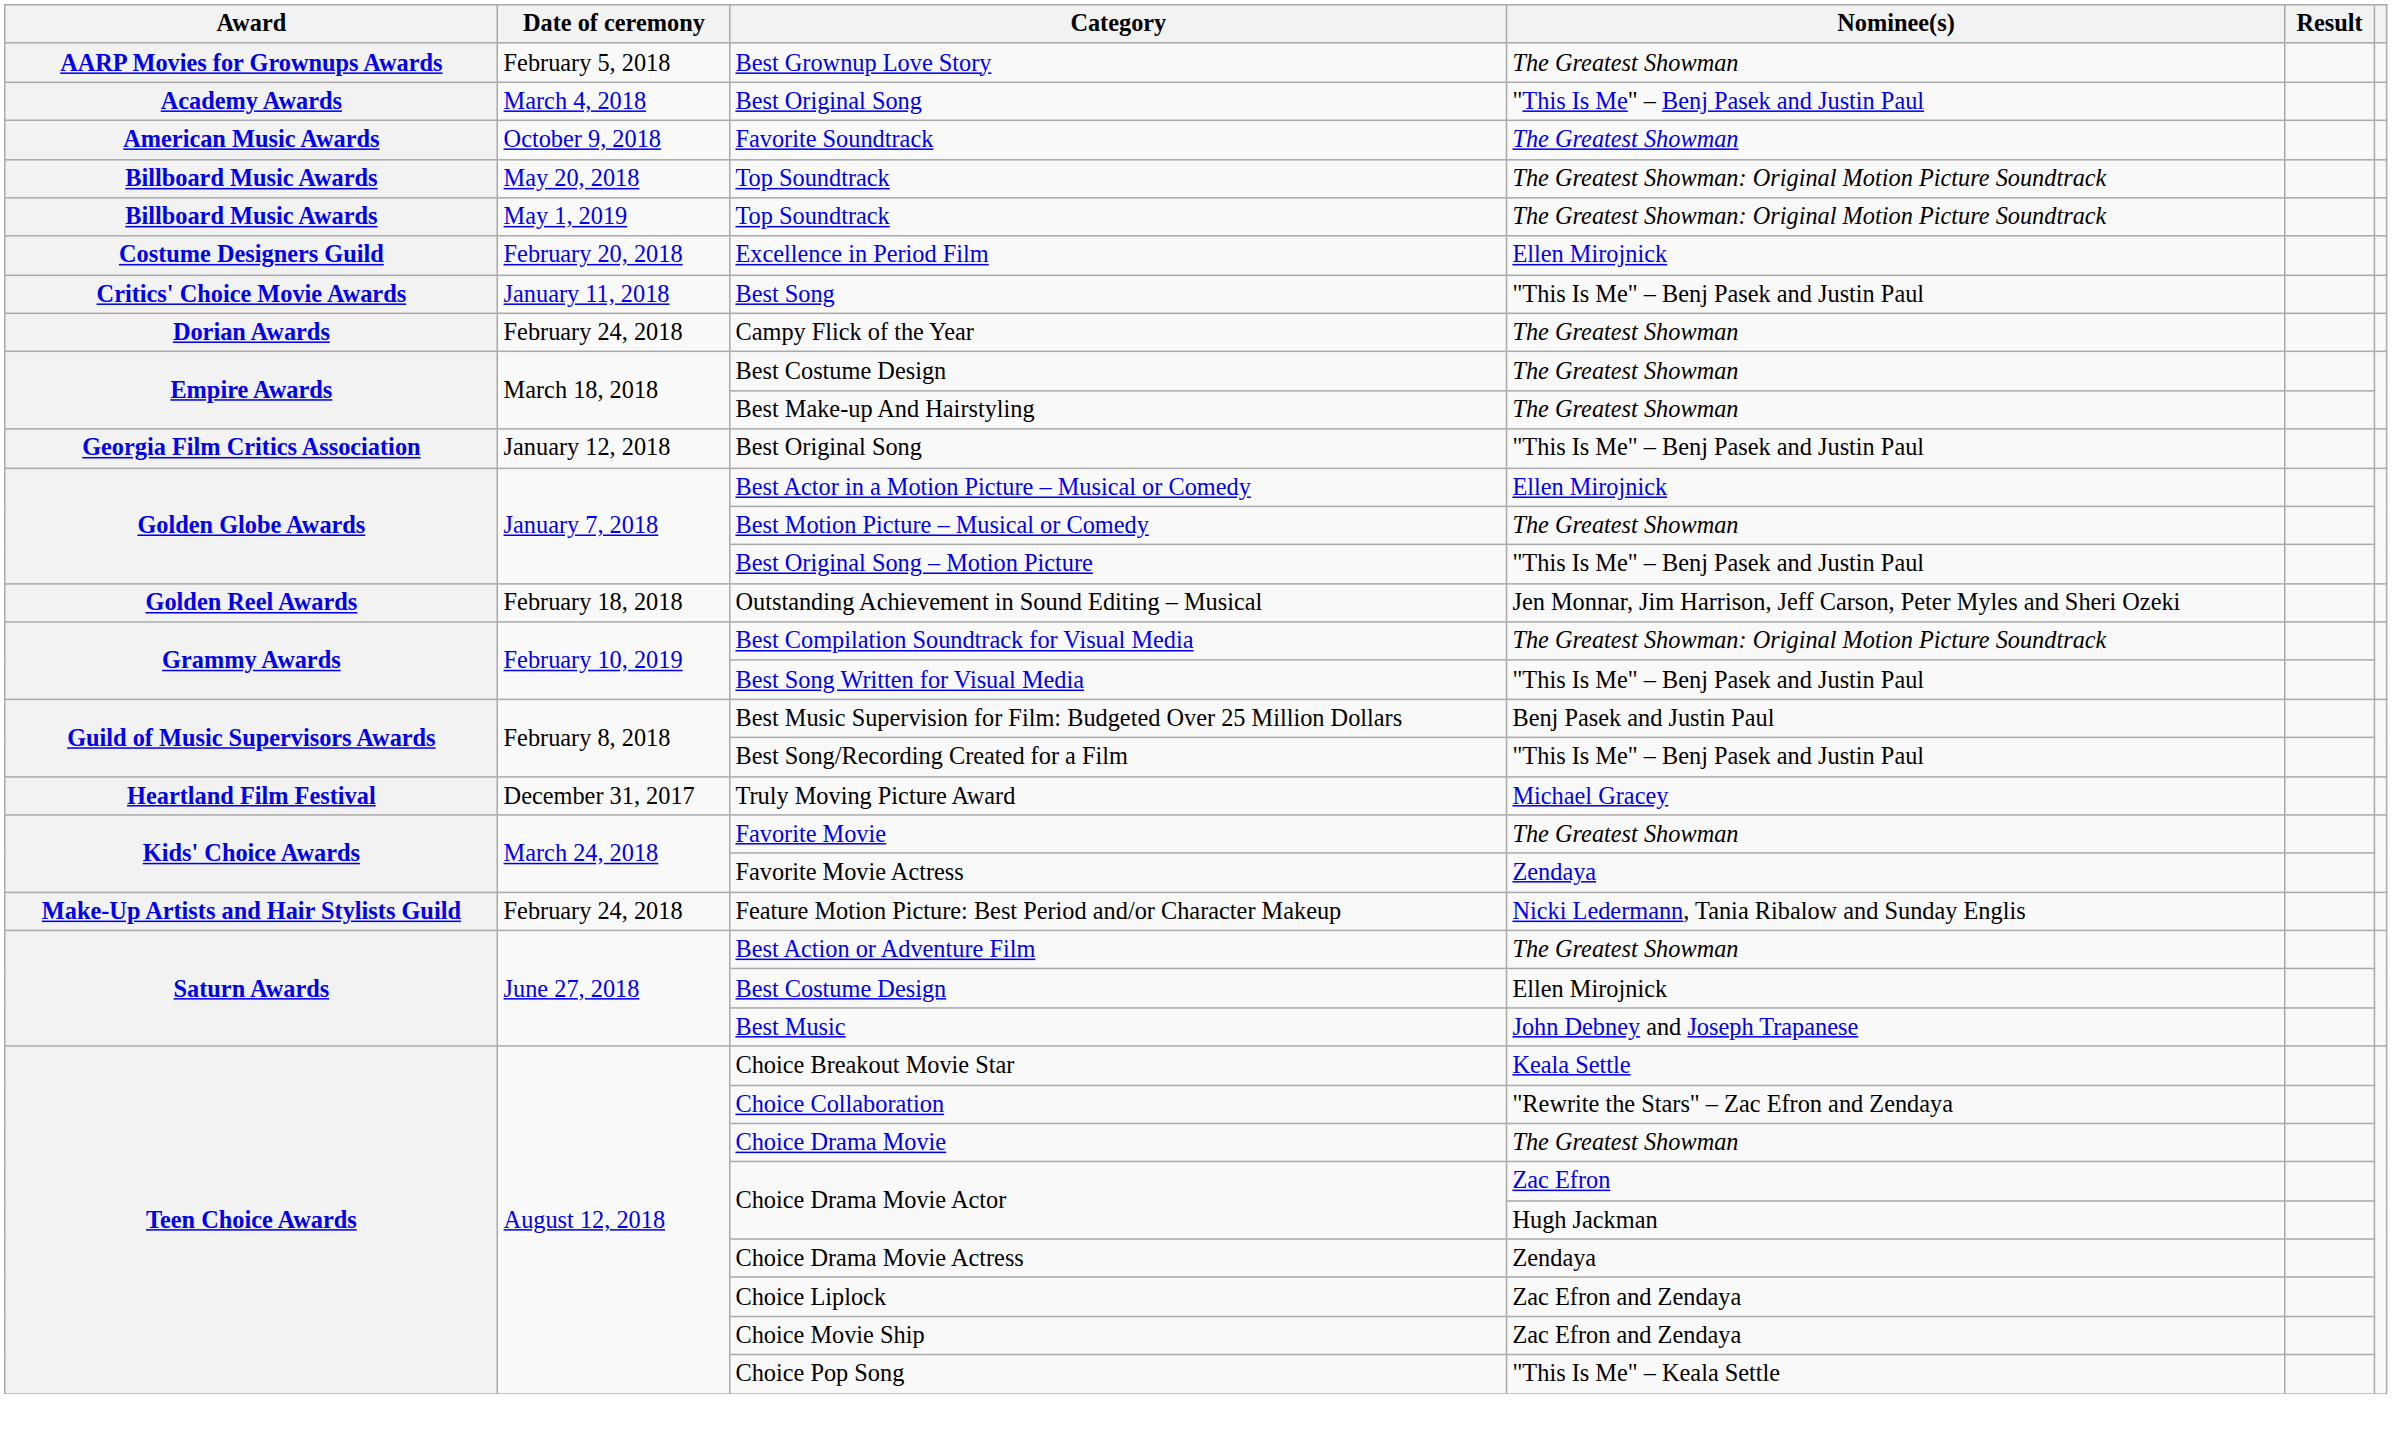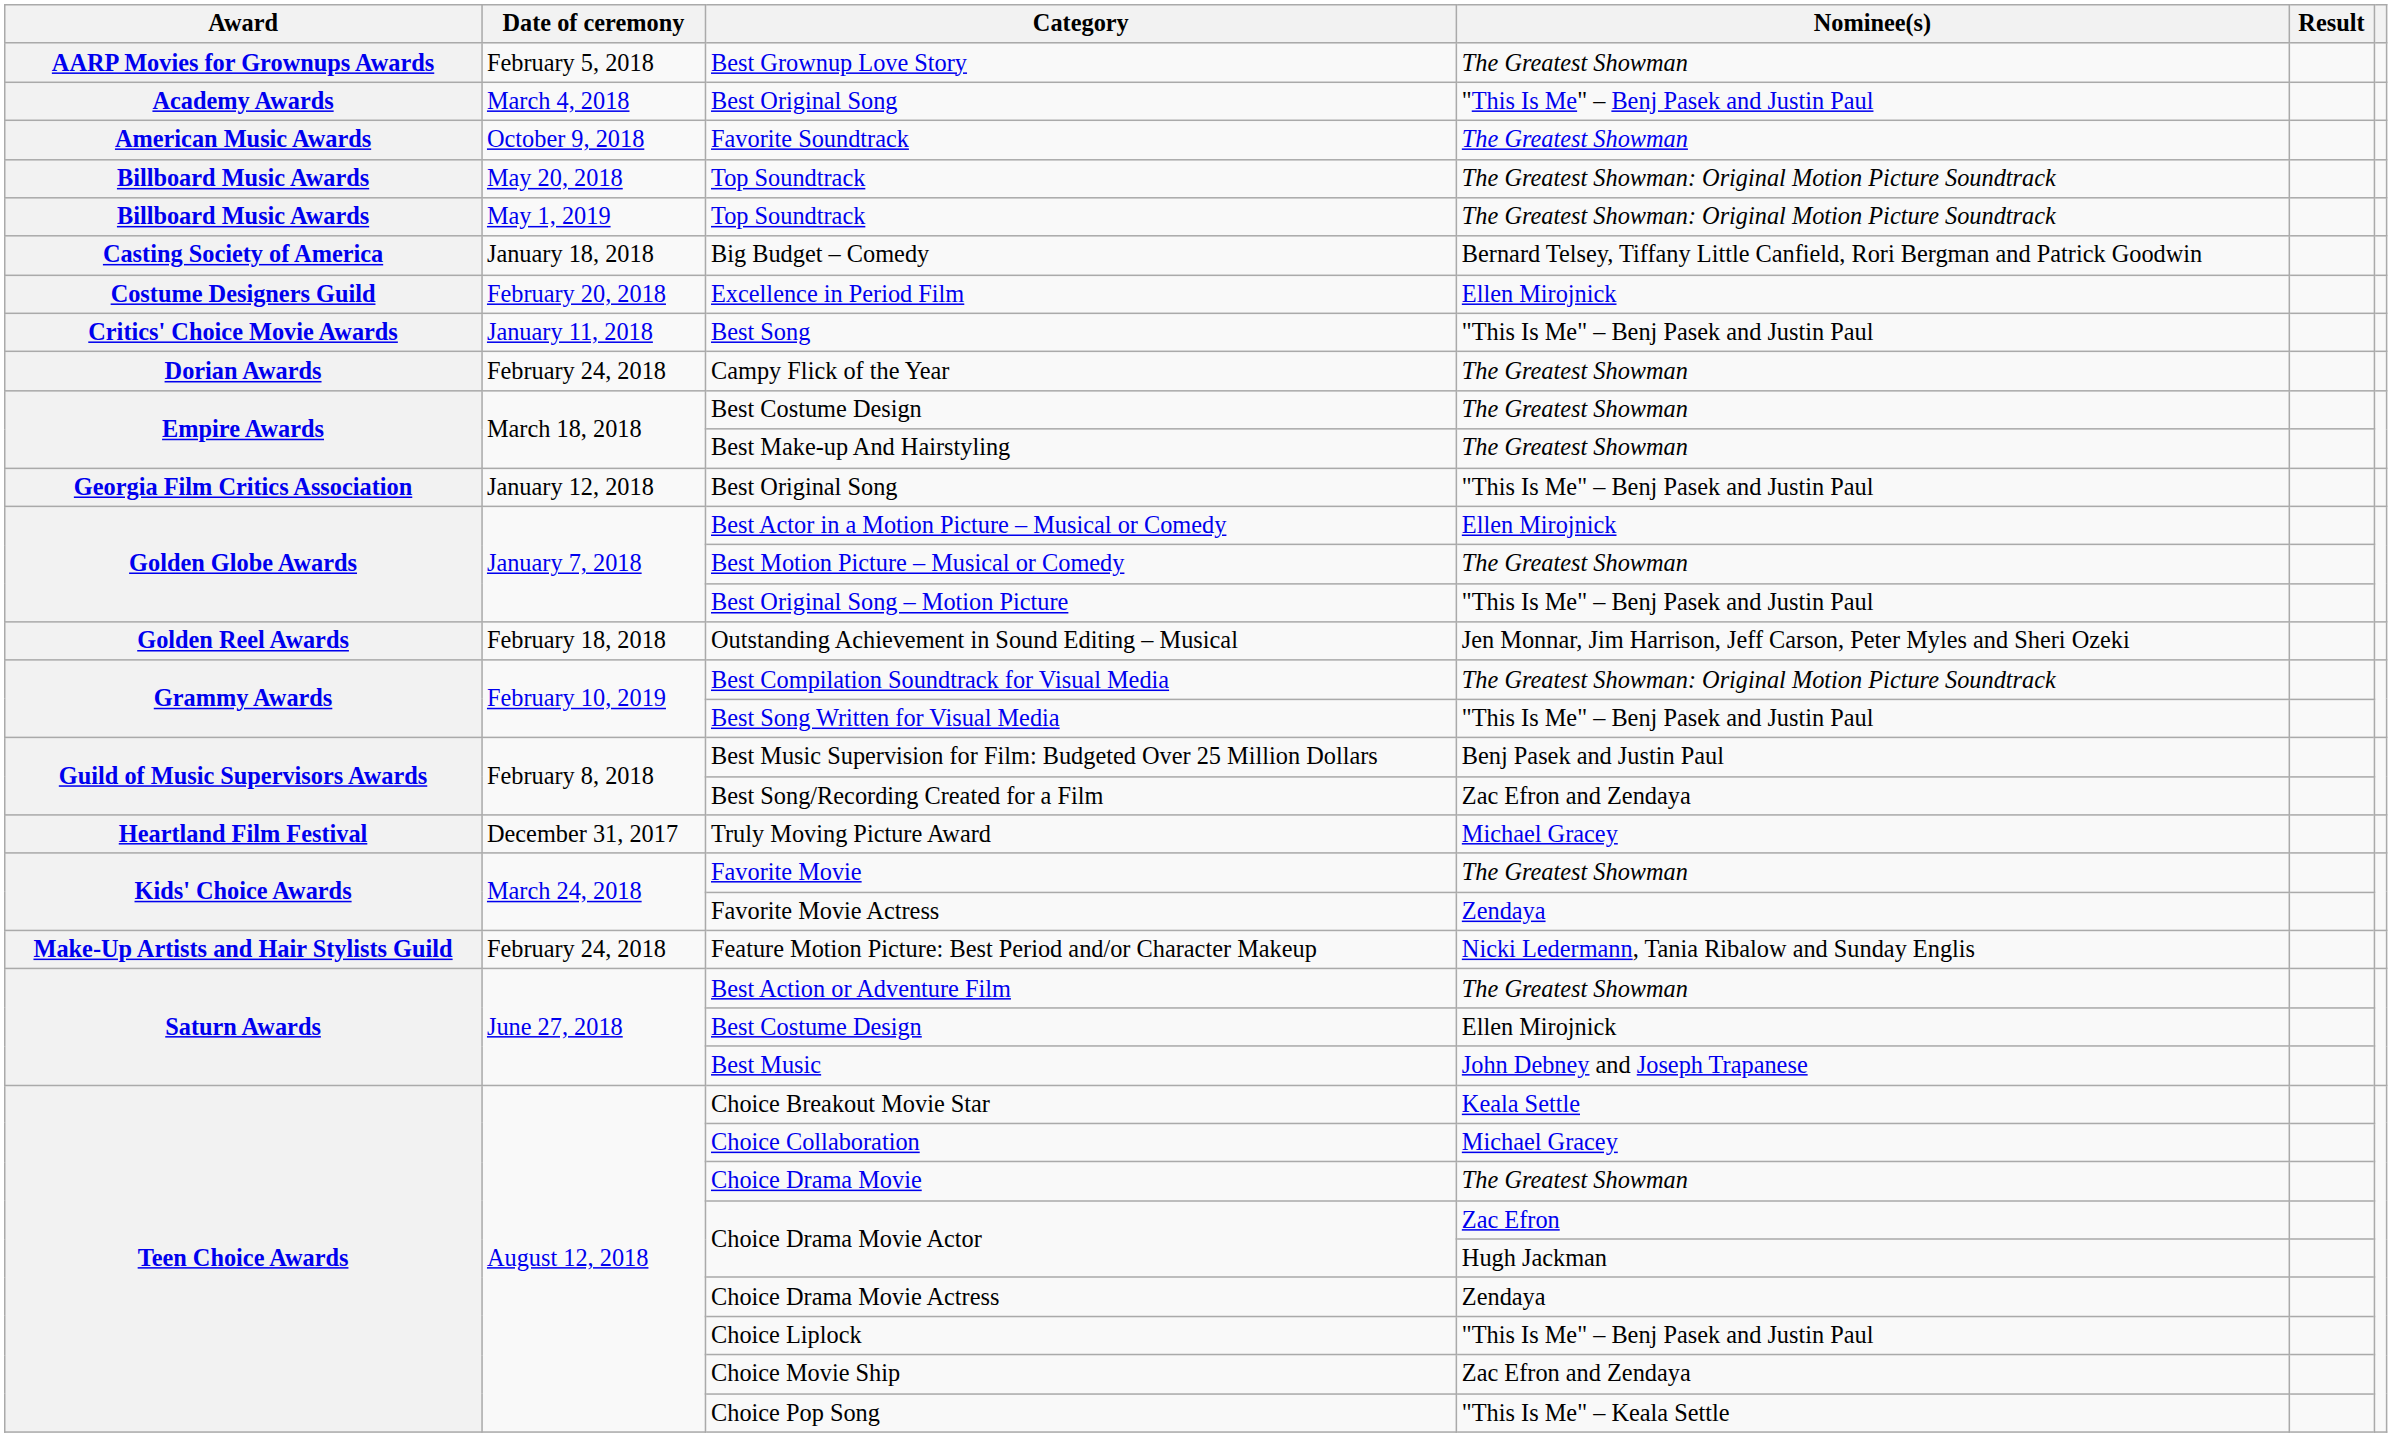+ row: Casting Society of America | January 18, 2018 | Big Budget – Comedy | Bernard Telsey, Tiffany Little Canfield, Rori Bergman and Patrick Goodwin
Best Song/Recording Created for a Film | Nominee(s): "This Is Me" – Benj Pasek and Justin Paul -> Zac Efron and Zendaya
Choice Collaboration | Nominee(s): "Rewrite the Stars" – Zac Efron and Zendaya -> Michael Gracey
Choice Liplock | Nominee(s): Zac Efron and Zendaya -> "This Is Me" – Benj Pasek and Justin Paul
